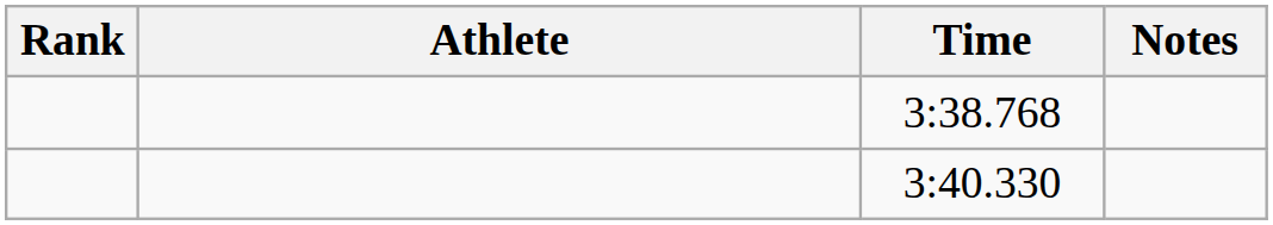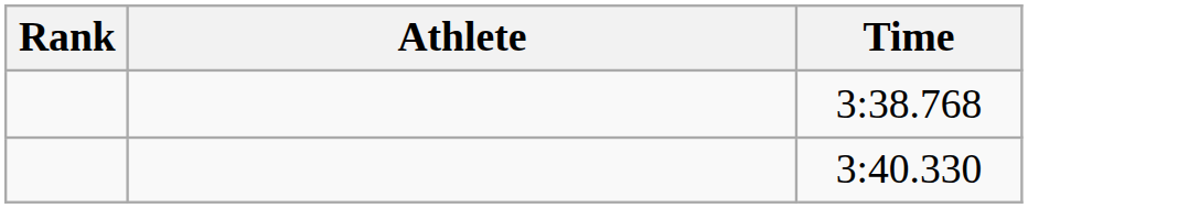- column: Notes
